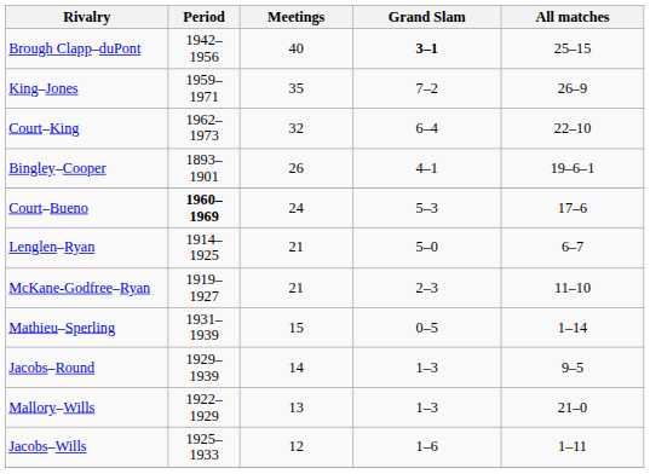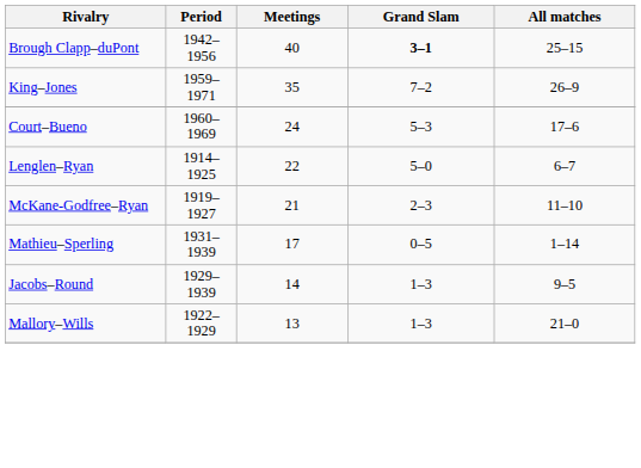- row: Court–King | 1962–1973 | 32 | 6–4 | 22–10
- row: Bingley–Cooper | 1893–1901 | 26 | 4–1 | 19–6–1
Court–Bueno | Period: bold -> normal
Lenglen–Ryan | Meetings: 21 -> 22
Mathieu–Sperling | Meetings: 15 -> 17
- row: Jacobs–Wills | 1925–1933 | 12 | 1–6 | 1–11
